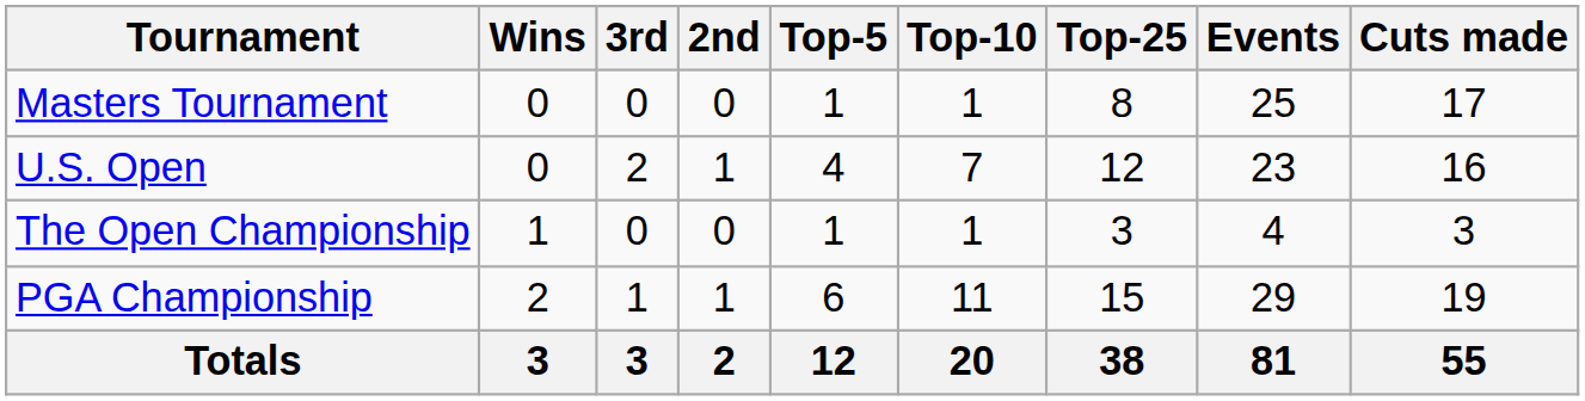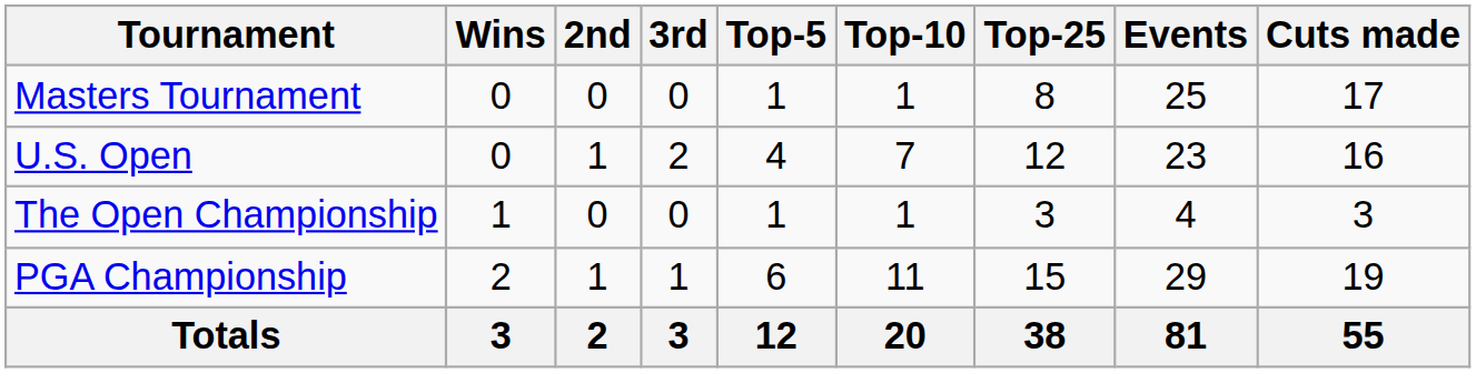columns swapped: 2nd <-> 3rd
